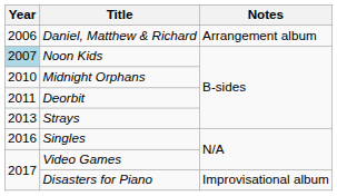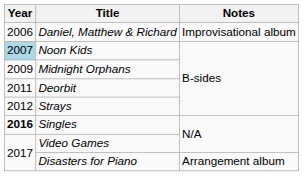Daniel, Matthew & Richard | Notes: Arrangement album -> Improvisational album
Midnight Orphans | Year: 2010 -> 2009
Strays | Year: 2013 -> 2012
Singles | Year: normal -> bold
Disasters for Piano | Notes: Improvisational album -> Arrangement album
